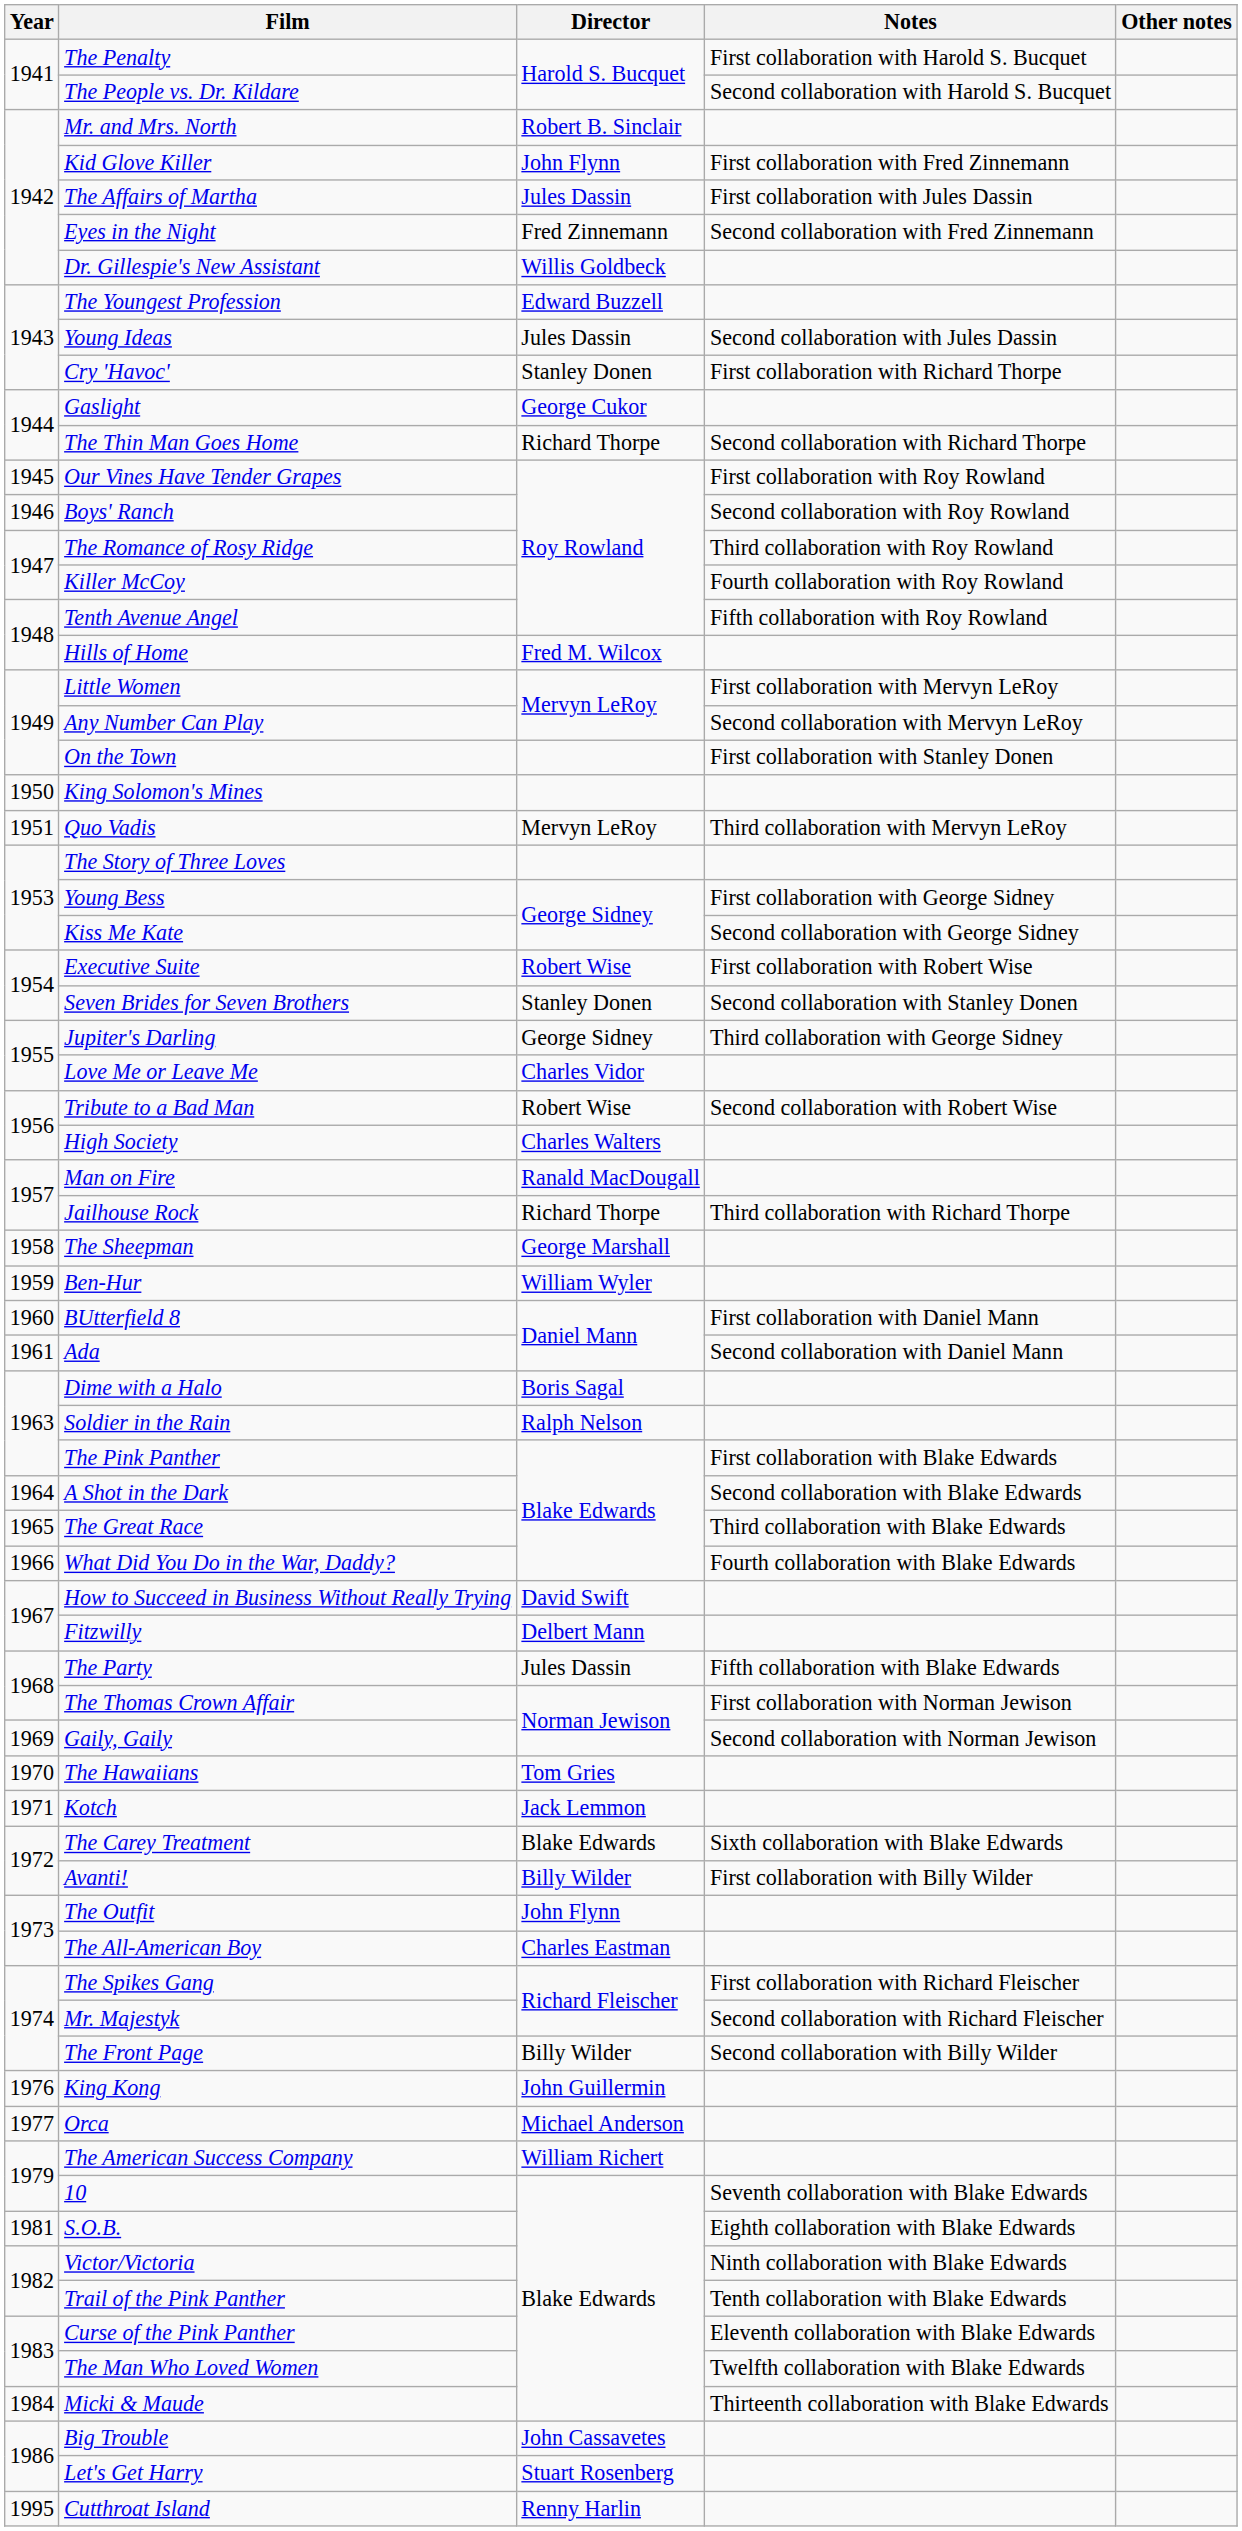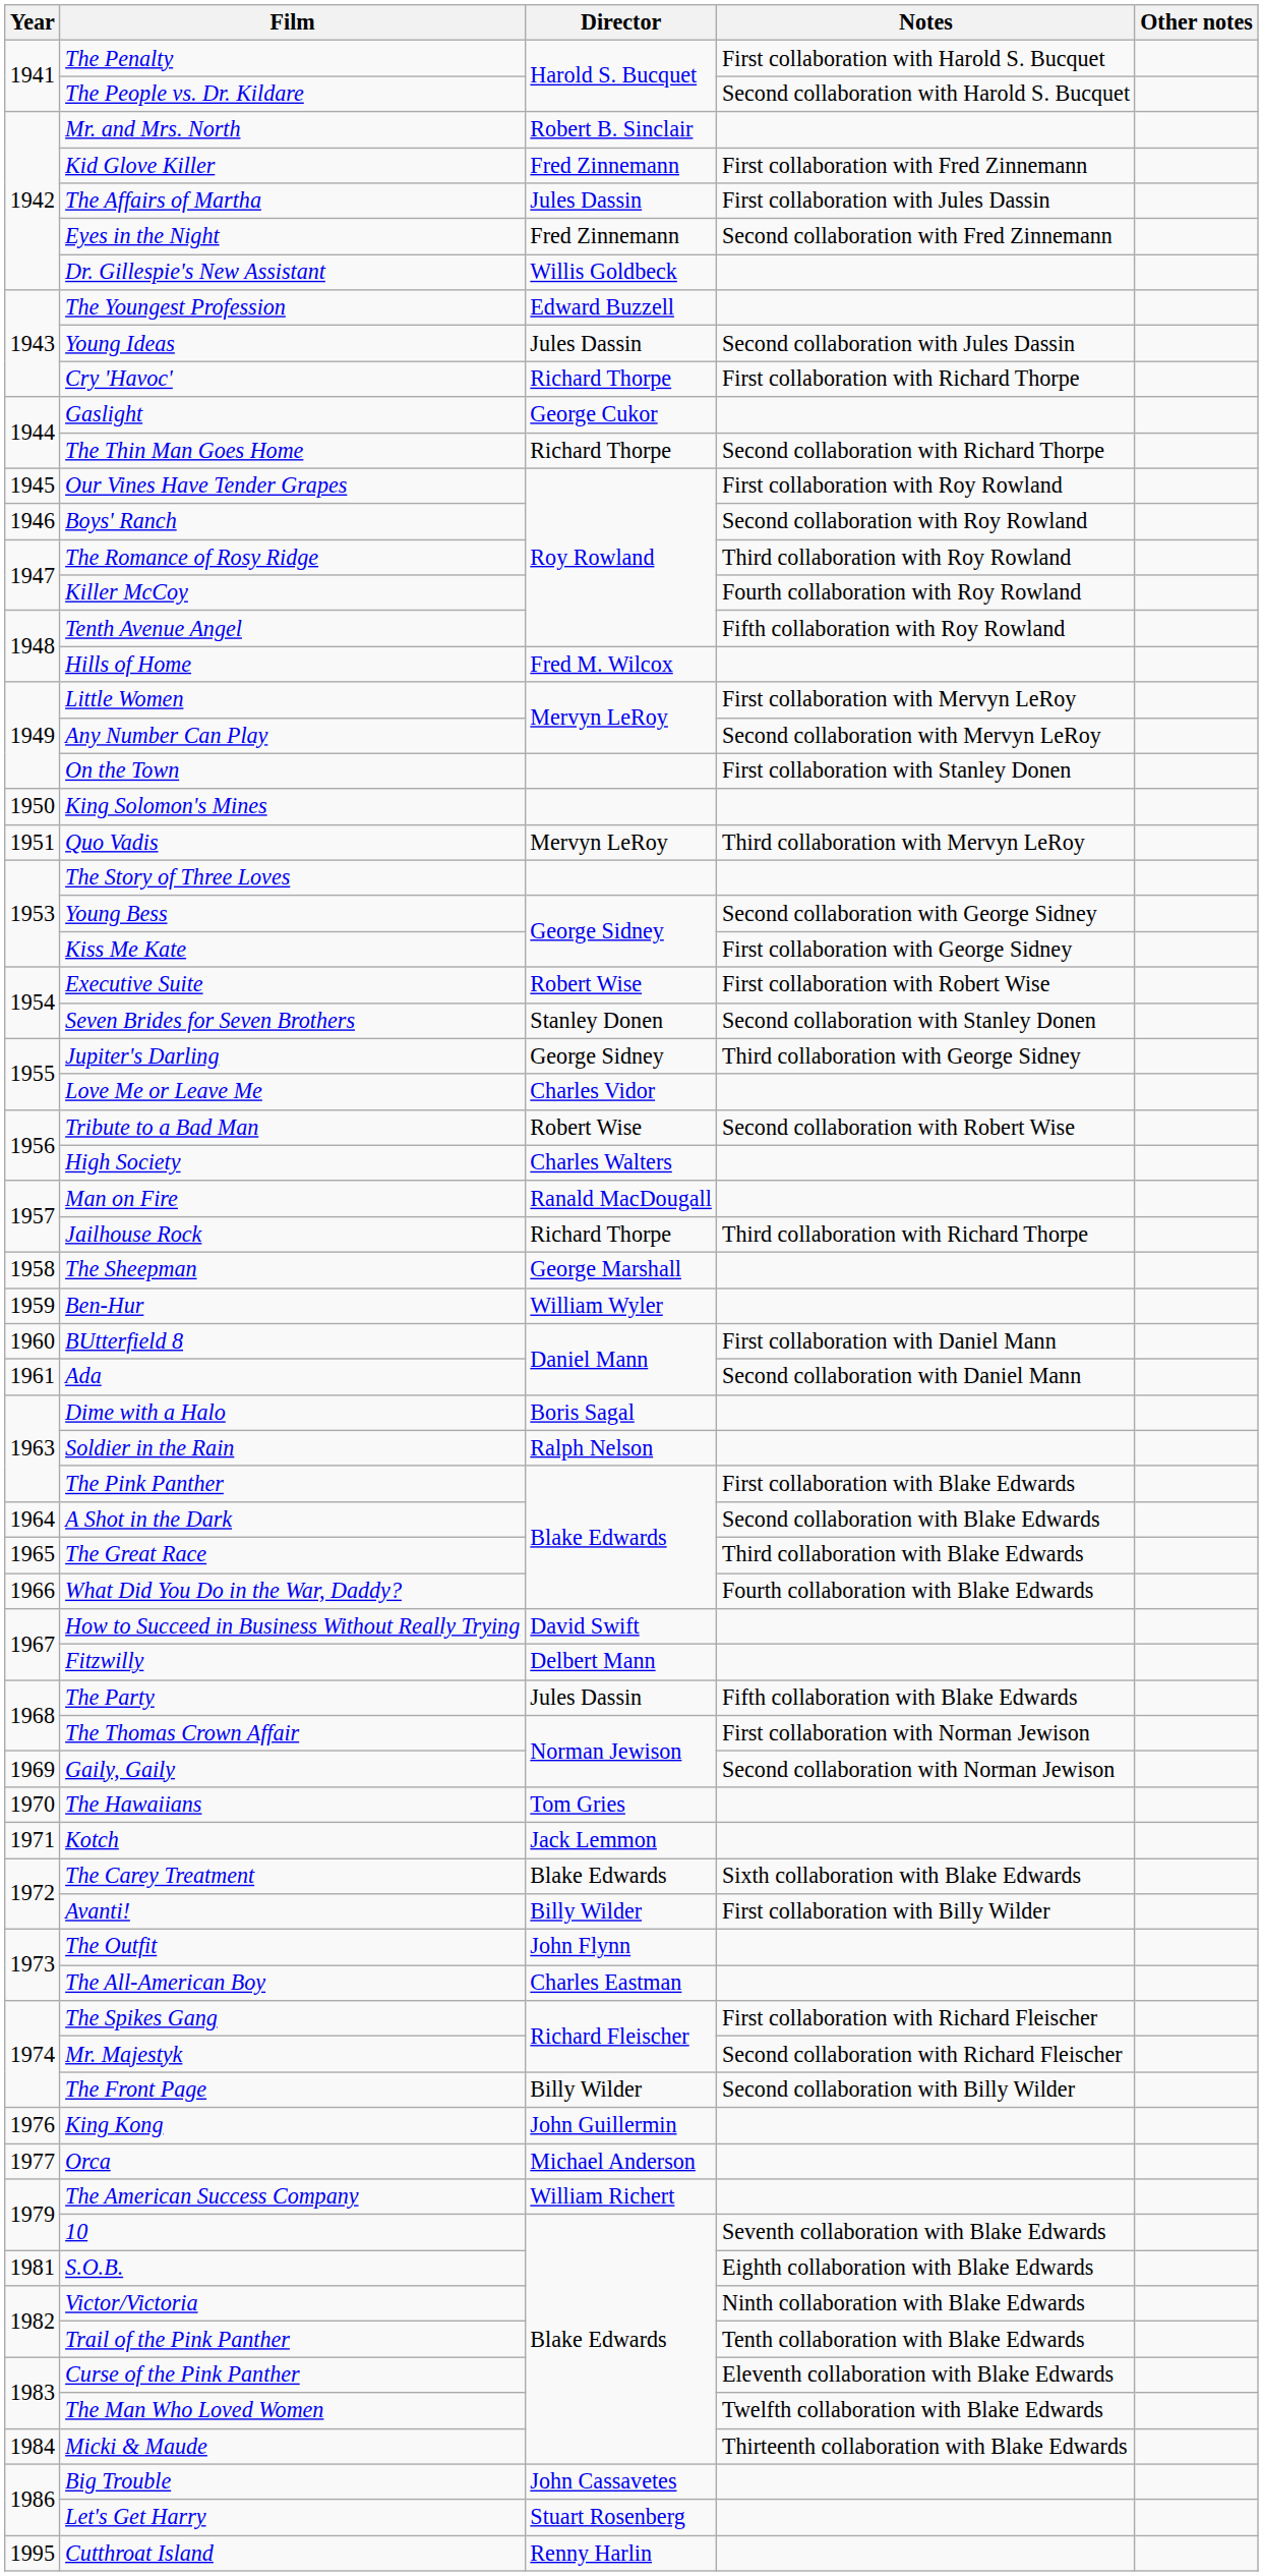Kid Glove Killer | Director: John Flynn -> Fred Zinnemann
Cry 'Havoc' | Director: Stanley Donen -> Richard Thorpe
Young Bess | Notes: First collaboration with George Sidney -> Second collaboration with George Sidney
Kiss Me Kate | Notes: Second collaboration with George Sidney -> First collaboration with George Sidney
